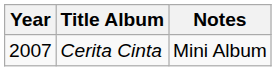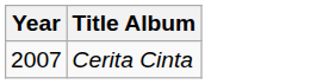- column: Notes | Mini Album
